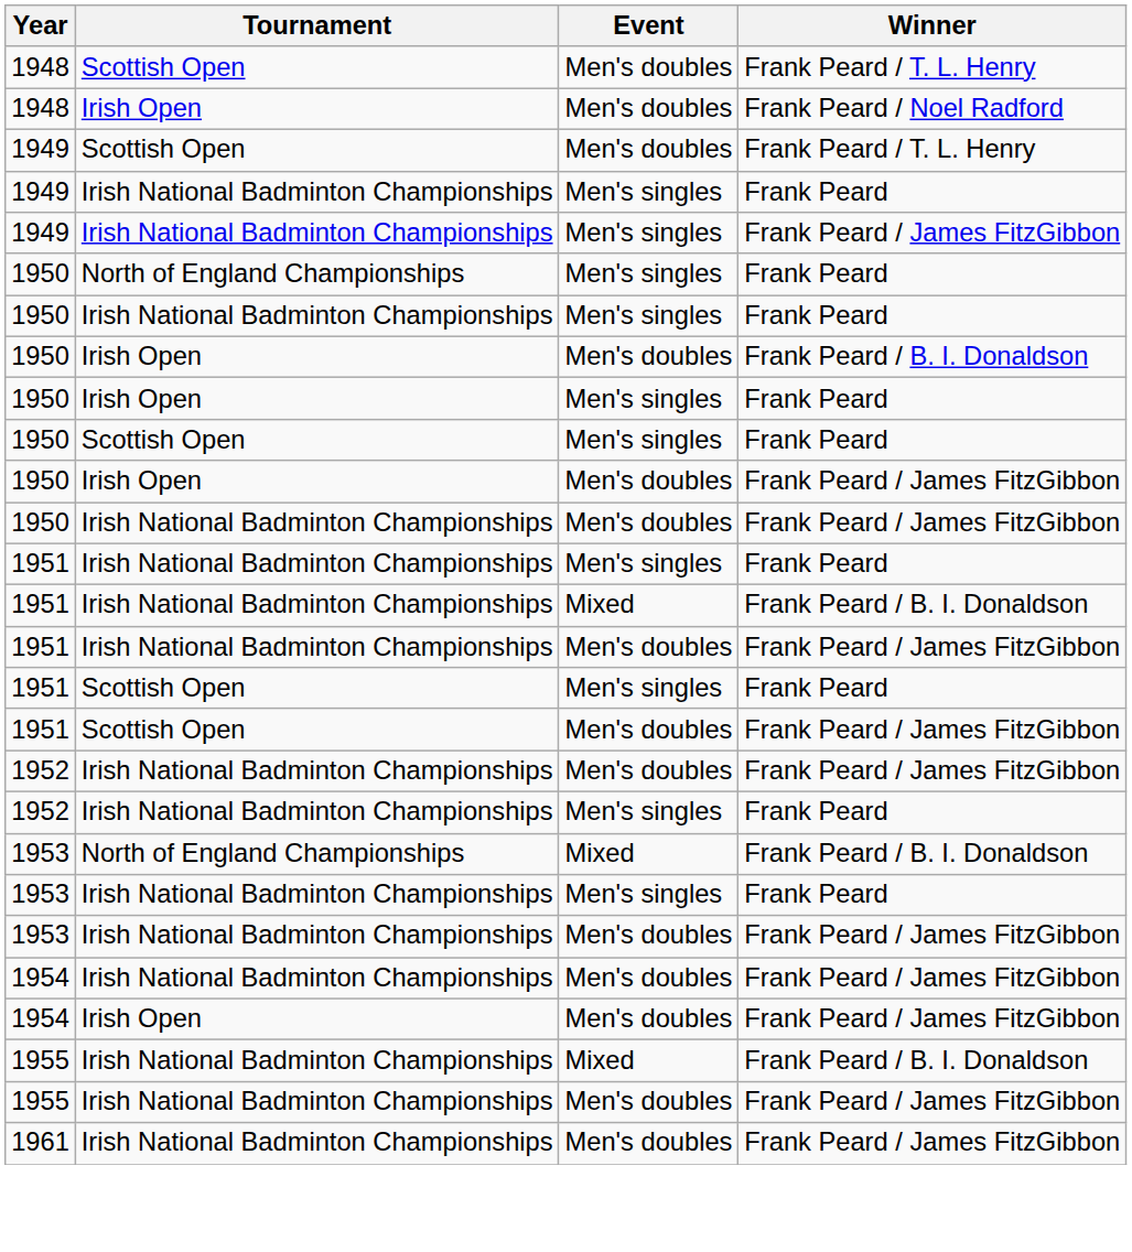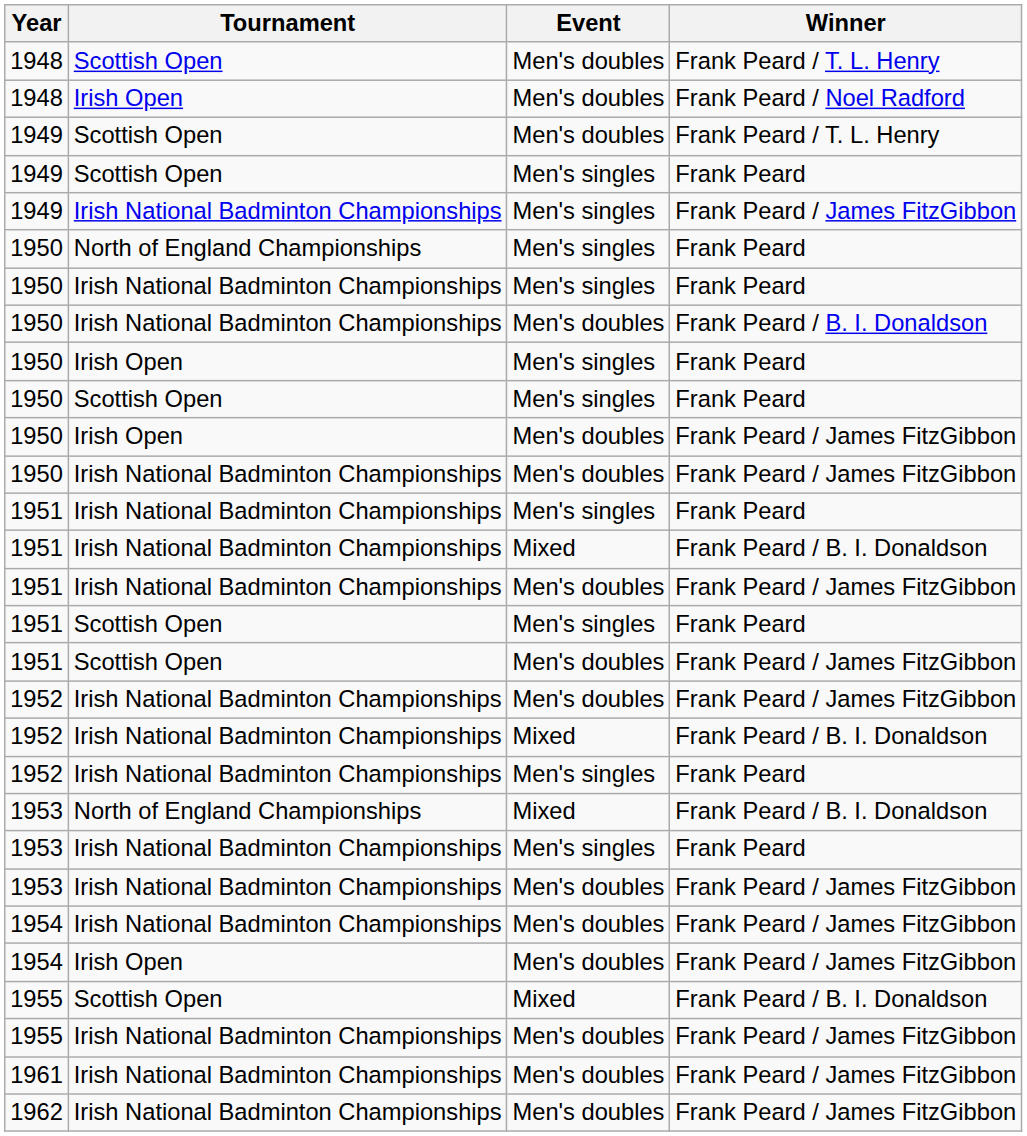1949 / Frank Peard | Tournament: Irish National Badminton Championships -> Scottish Open
1950 / Frank Peard / B. I. Donaldson | Tournament: Irish Open -> Irish National Badminton Championships
+ row: 1952 | Irish National Badminton Championships | Mixed | Frank Peard / B. I. Donaldson
1955 / Frank Peard / B. I. Donaldson | Tournament: Irish National Badminton Championships -> Scottish Open
+ row: 1962 | Irish National Badminton Championships | Men's doubles | Frank Peard / James FitzGibbon
